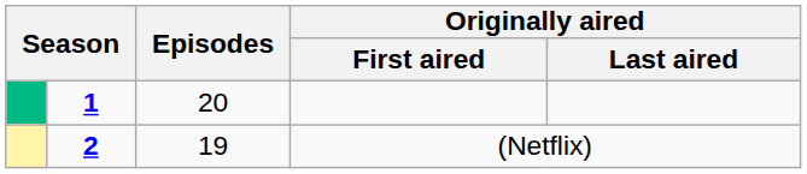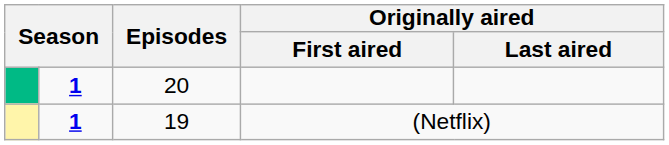(Netflix) | column 2: 2 -> 1
